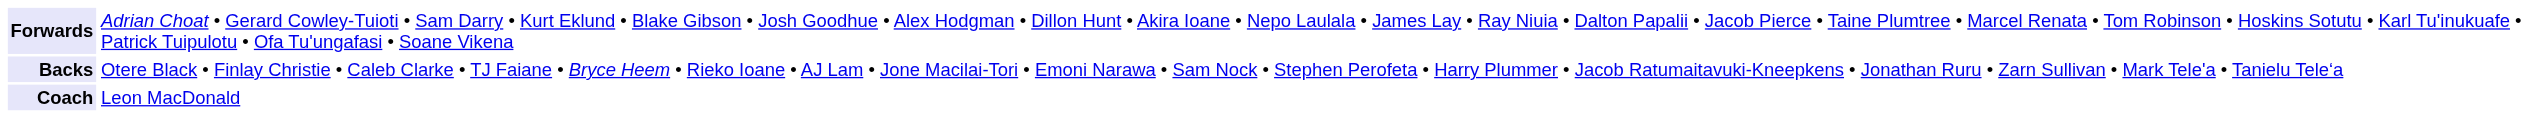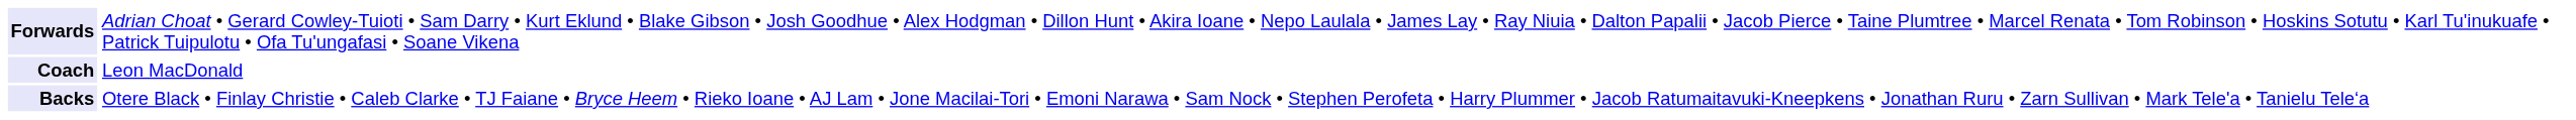rows swapped: Backs <-> Coach
